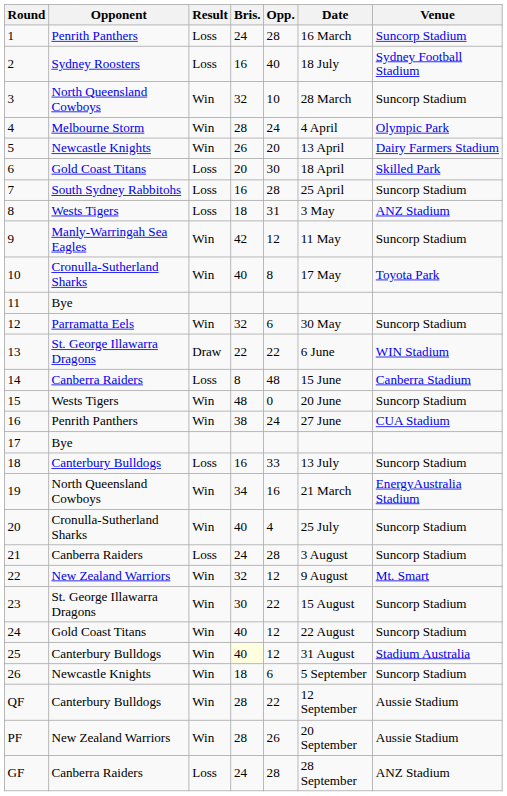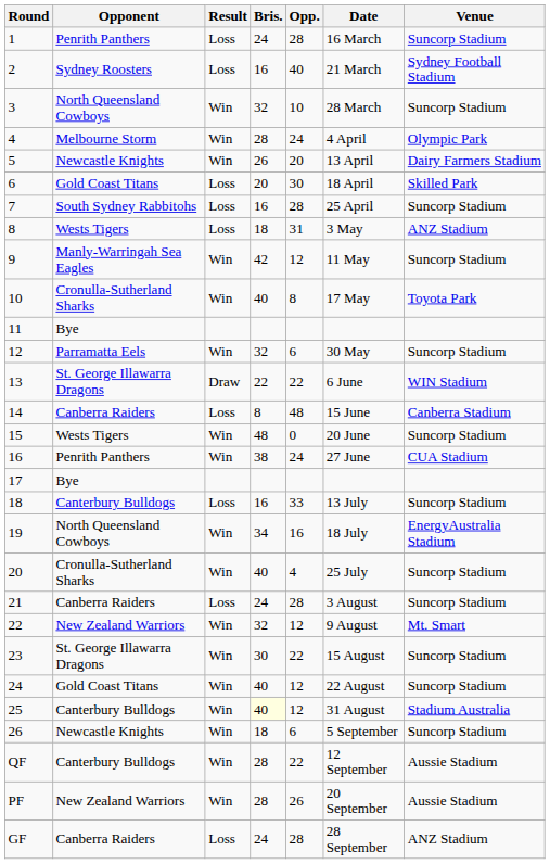2 | Date: 18 July -> 21 March
19 | Date: 21 March -> 18 July
